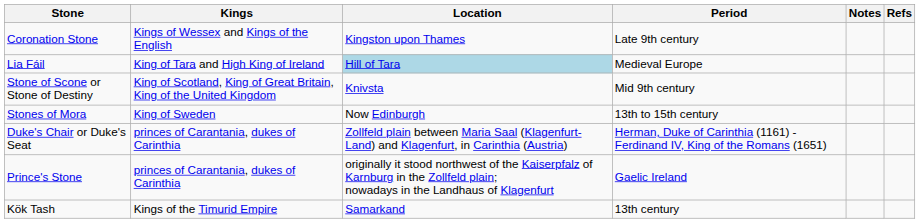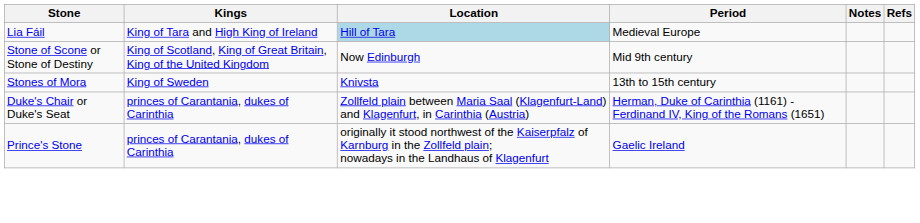- row: Coronation Stone | Kings of Wessex and Kings of the English | Kingston upon Thames | Late 9th century
Stone of Scone or Stone of Destiny | Location: Knivsta -> Now Edinburgh
Stones of Mora | Location: Now Edinburgh -> Knivsta
- row: Kök Tash | Kings of the Timurid Empire | Samarkand | 13th century
